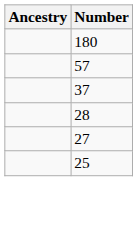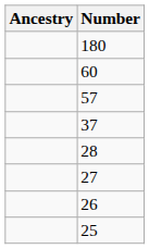+ row: 60
+ row: 26
